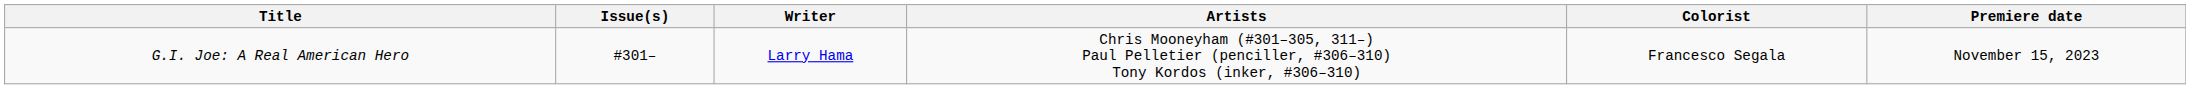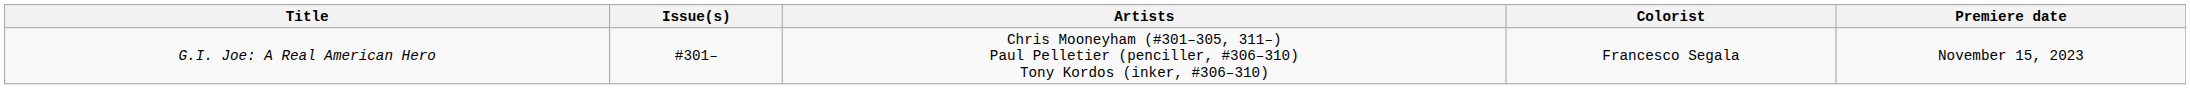- column: Writer | Larry Hama
